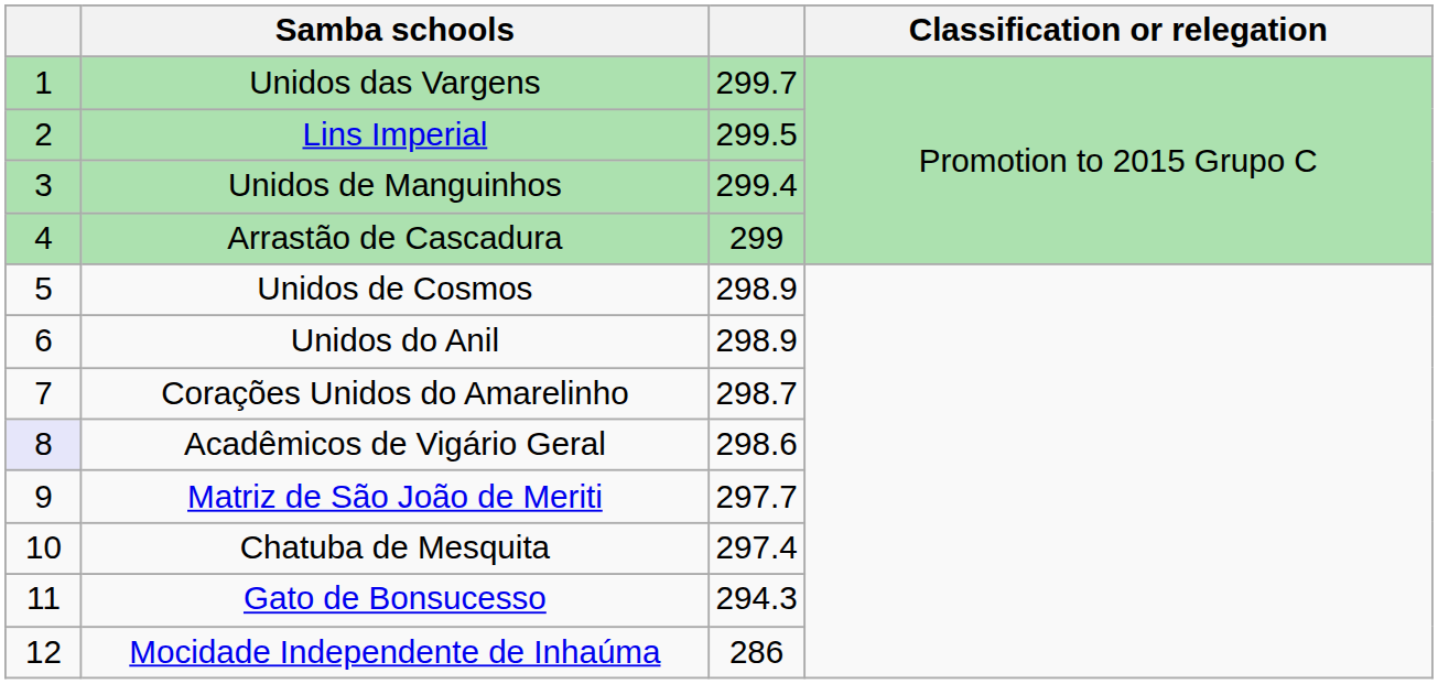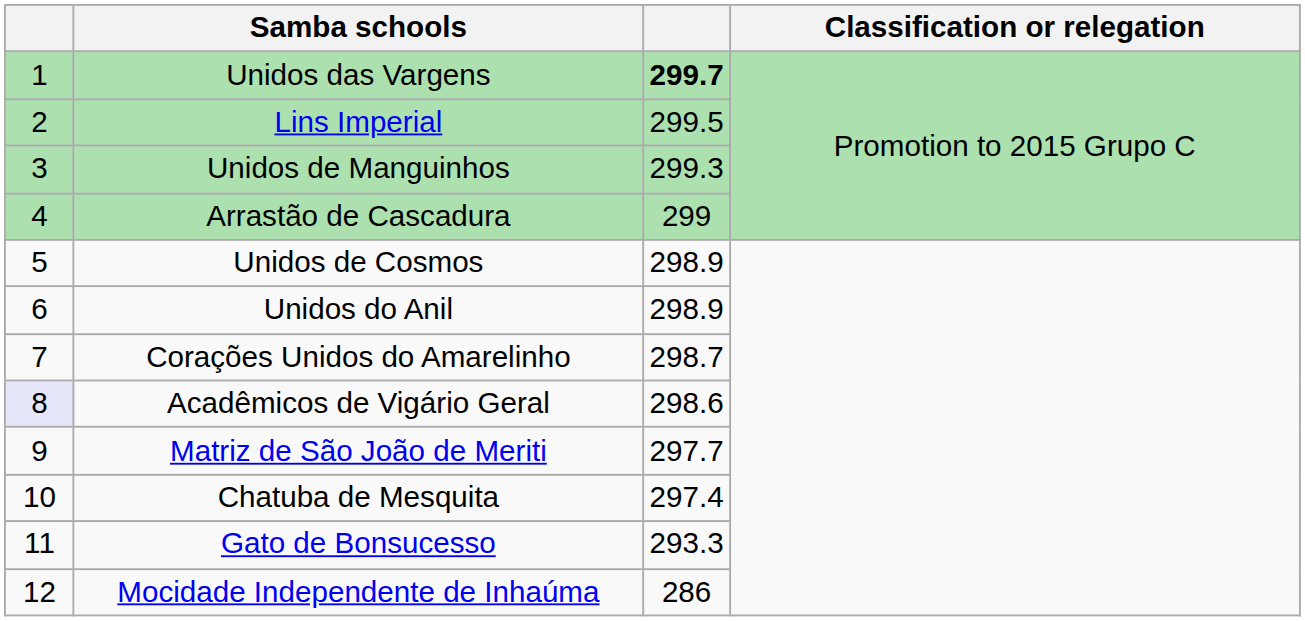Unidos das Vargens | column 3: normal -> bold
Unidos de Manguinhos | column 3: 299.4 -> 299.3
Gato de Bonsucesso | column 3: 294.3 -> 293.3
